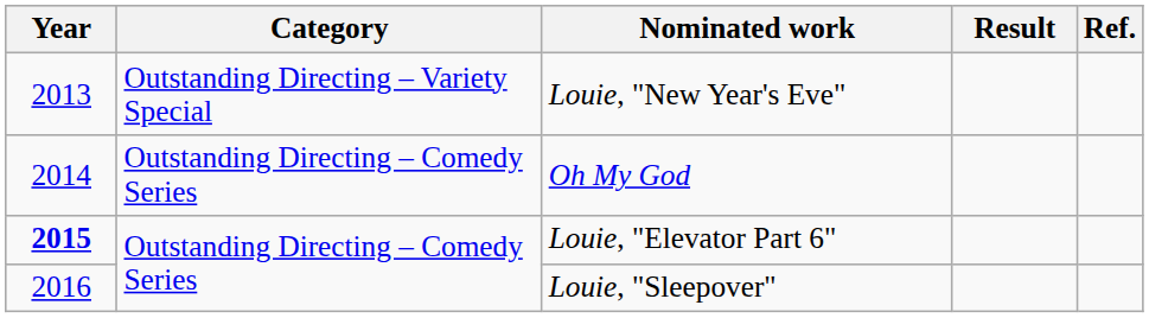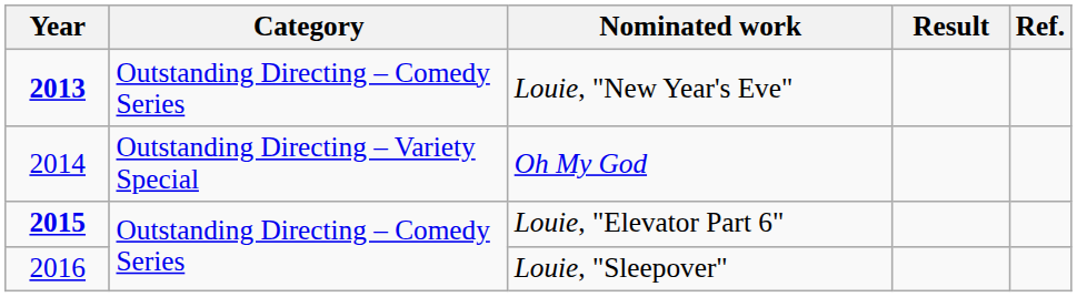Louie, "New Year's Eve" | Year: normal -> bold
Louie, "New Year's Eve" | Category: Outstanding Directing – Variety Special -> Outstanding Directing – Comedy Series
Oh My God | Category: Outstanding Directing – Comedy Series -> Outstanding Directing – Variety Special
